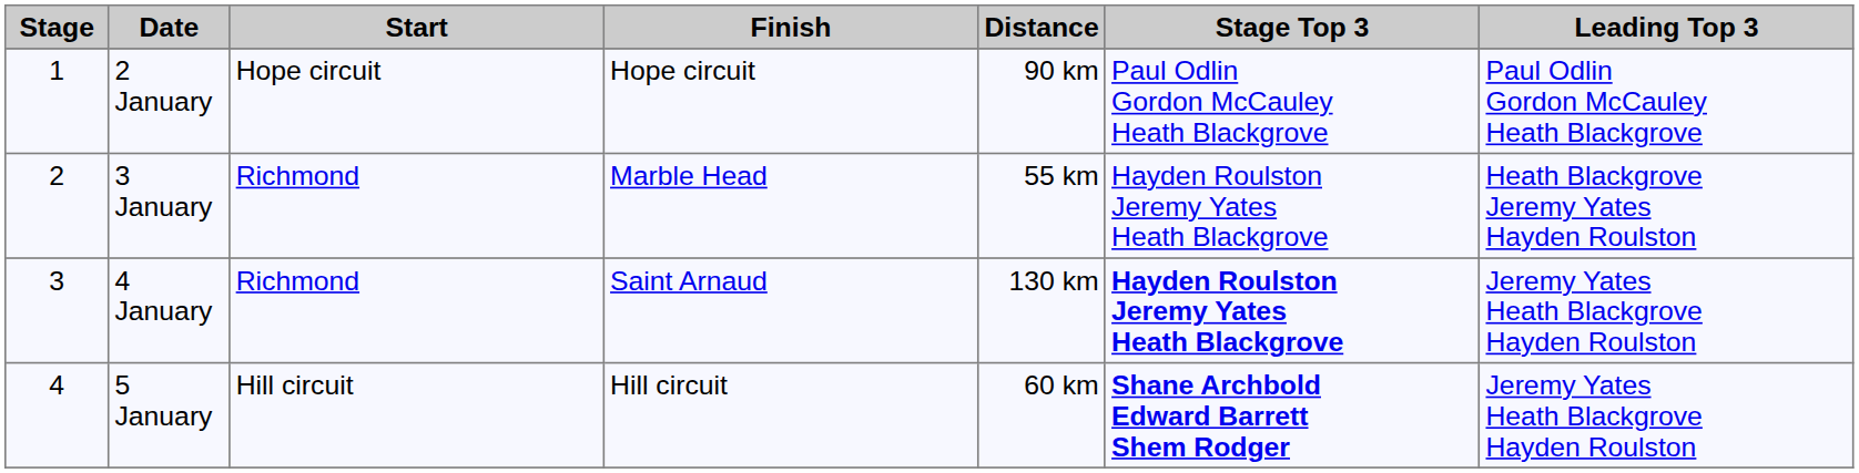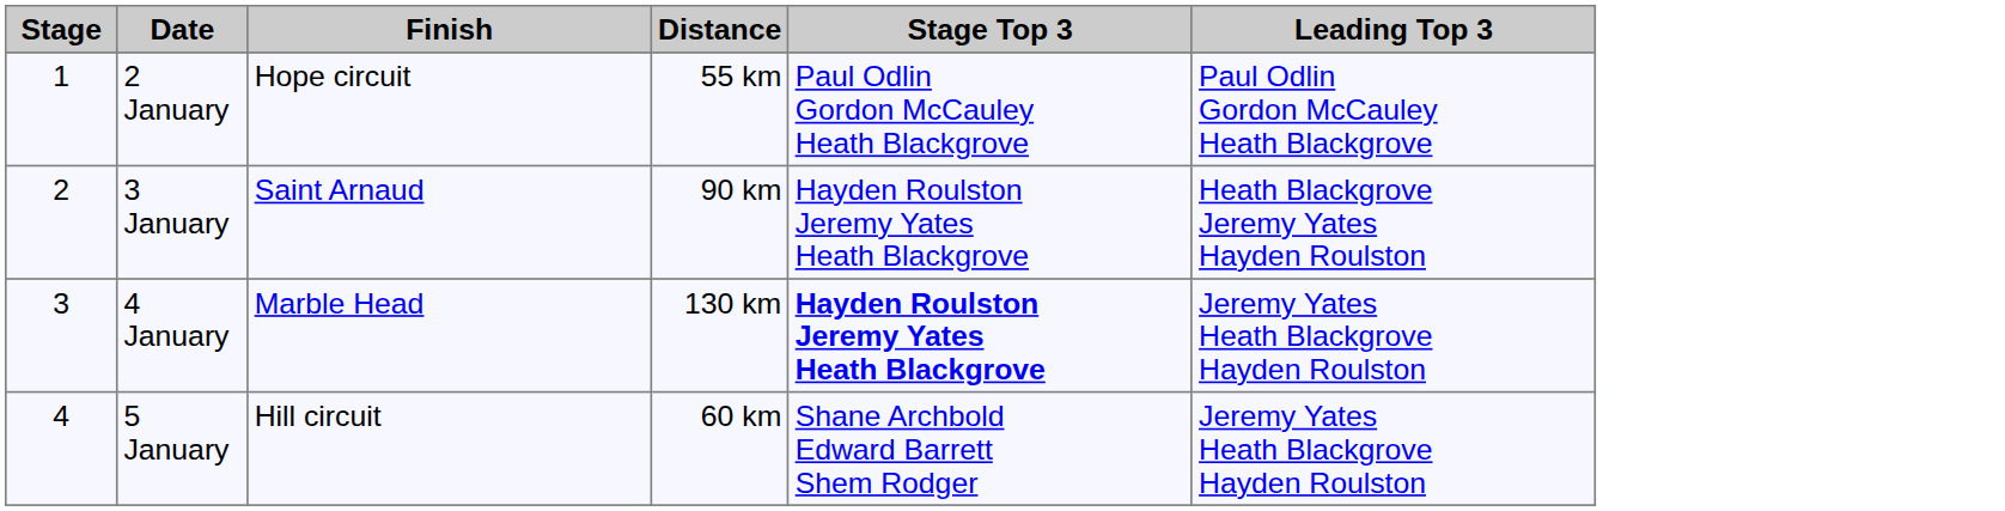- column: Start | Hope circuit | Richmond | Richmond | Hill circuit
2 January | Distance: 90 km -> 55 km
3 January | Finish: Marble Head -> Saint Arnaud
3 January | Distance: 55 km -> 90 km
4 January | Finish: Saint Arnaud -> Marble Head
5 January | Stage Top 3: bold -> normal
